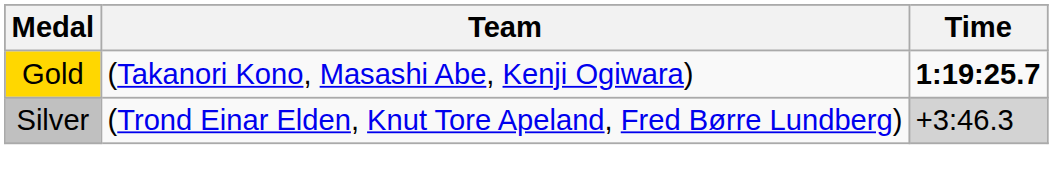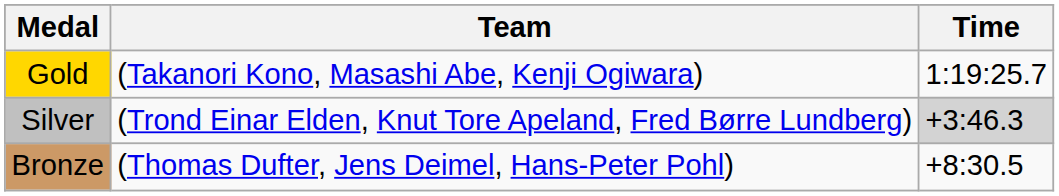Gold | Time: bold -> normal
+ row: Bronze | (Thomas Dufter, Jens Deimel, Hans-Peter Pohl) | +8:30.5
